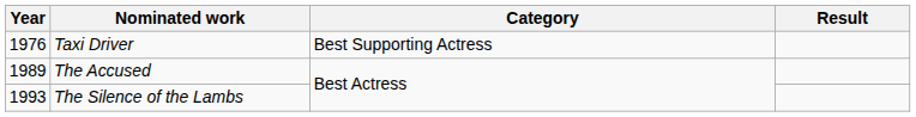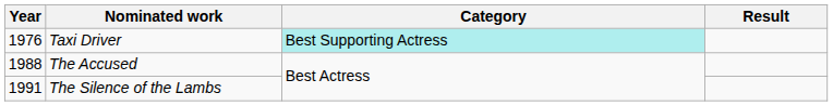Taxi Driver | Category: no background -> paleturquoise background
The Accused | Year: 1989 -> 1988
The Silence of the Lambs | Year: 1993 -> 1991
